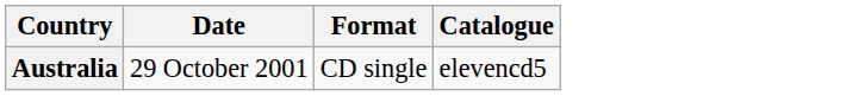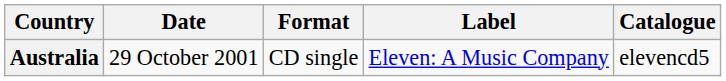+ column: Label | Eleven: A Music Company
